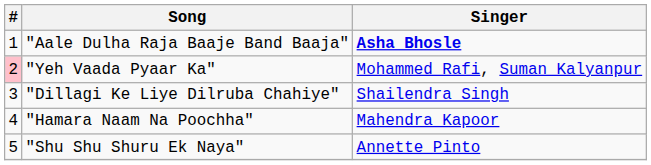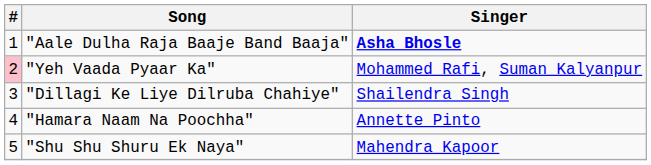"Hamara Naam Na Poochha" | Singer: Mahendra Kapoor -> Annette Pinto
"Shu Shu Shuru Ek Naya" | Singer: Annette Pinto -> Mahendra Kapoor
